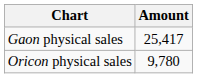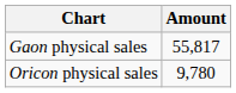Gaon physical sales | Amount: 25,417 -> 55,817
